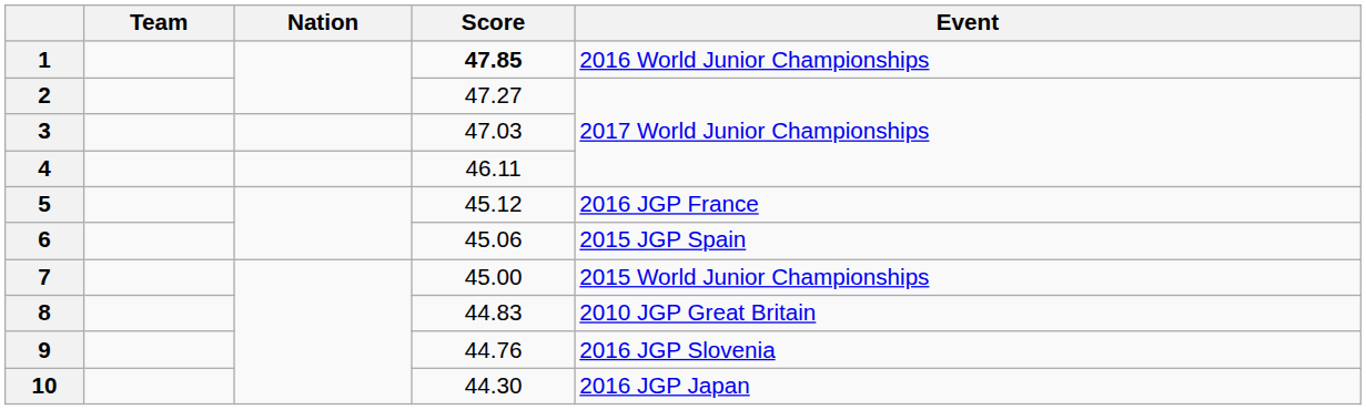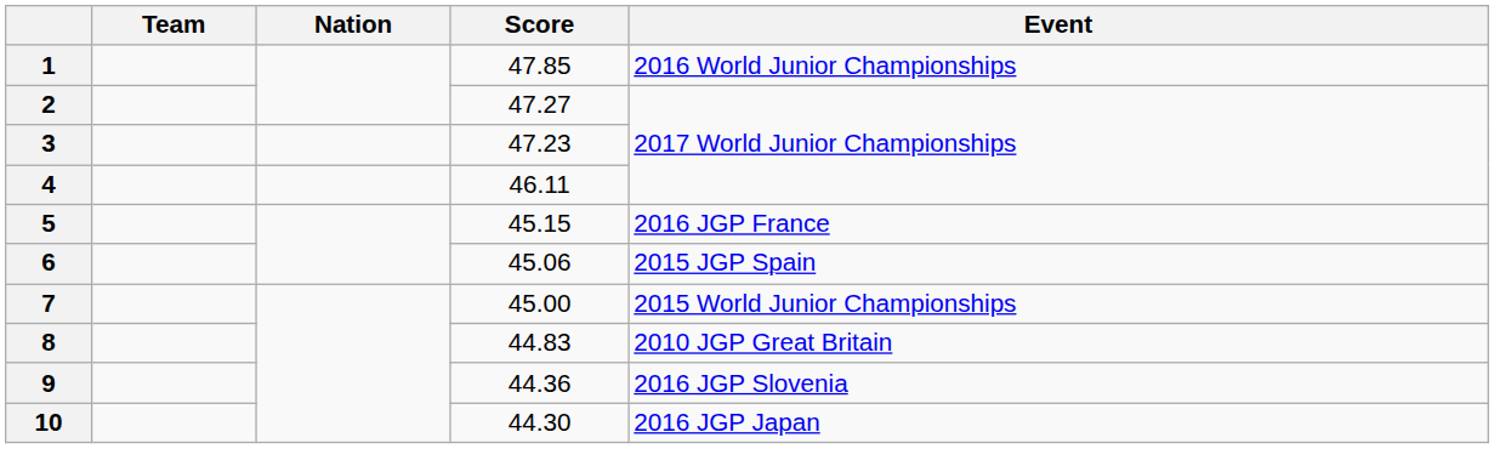1 | Score: bold -> normal
3 | Score: 47.03 -> 47.23
5 | Score: 45.12 -> 45.15
9 | Score: 44.76 -> 44.36
